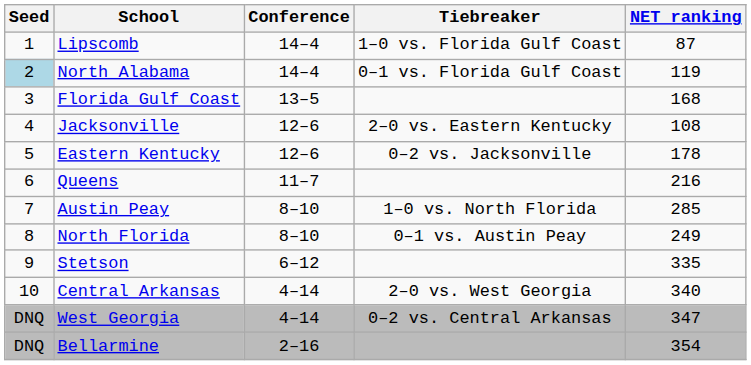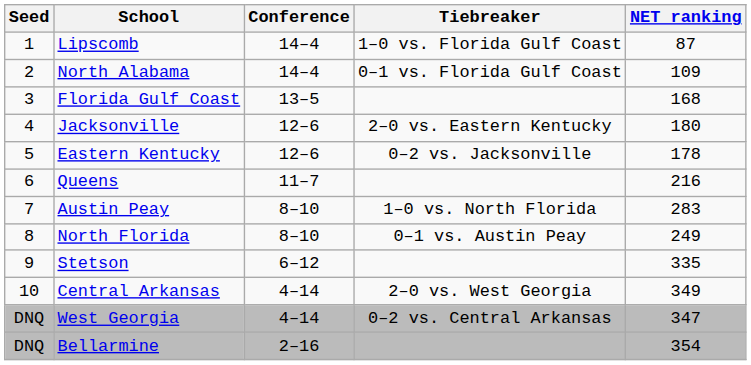North Alabama | Seed: lightblue background -> no background
North Alabama | NET ranking: 119 -> 109
Jacksonville | NET ranking: 108 -> 180
Austin Peay | NET ranking: 285 -> 283
Central Arkansas | NET ranking: 340 -> 349
